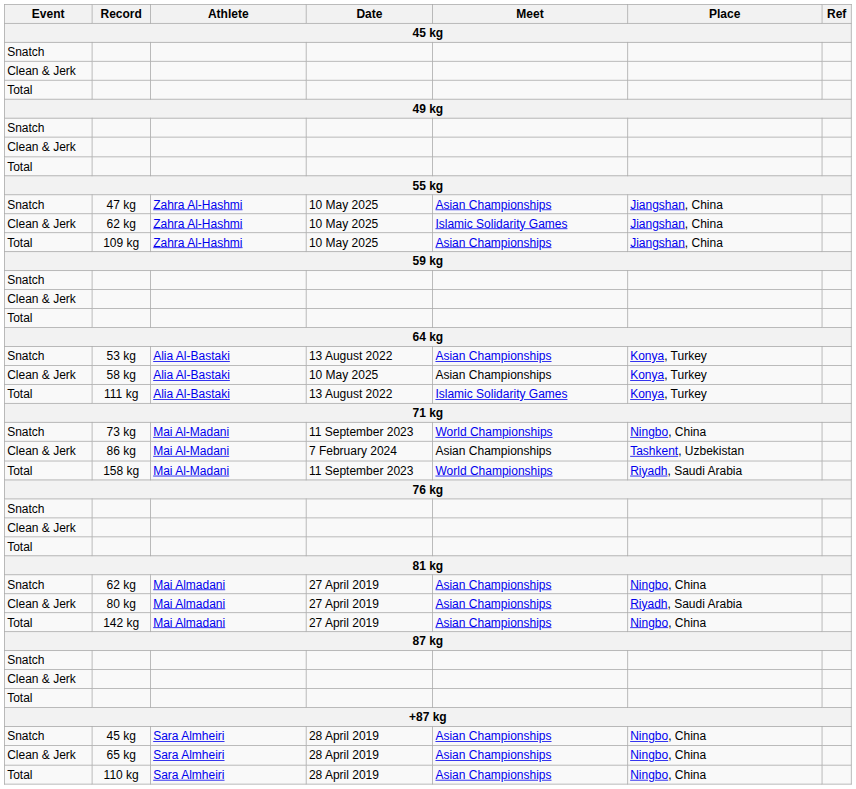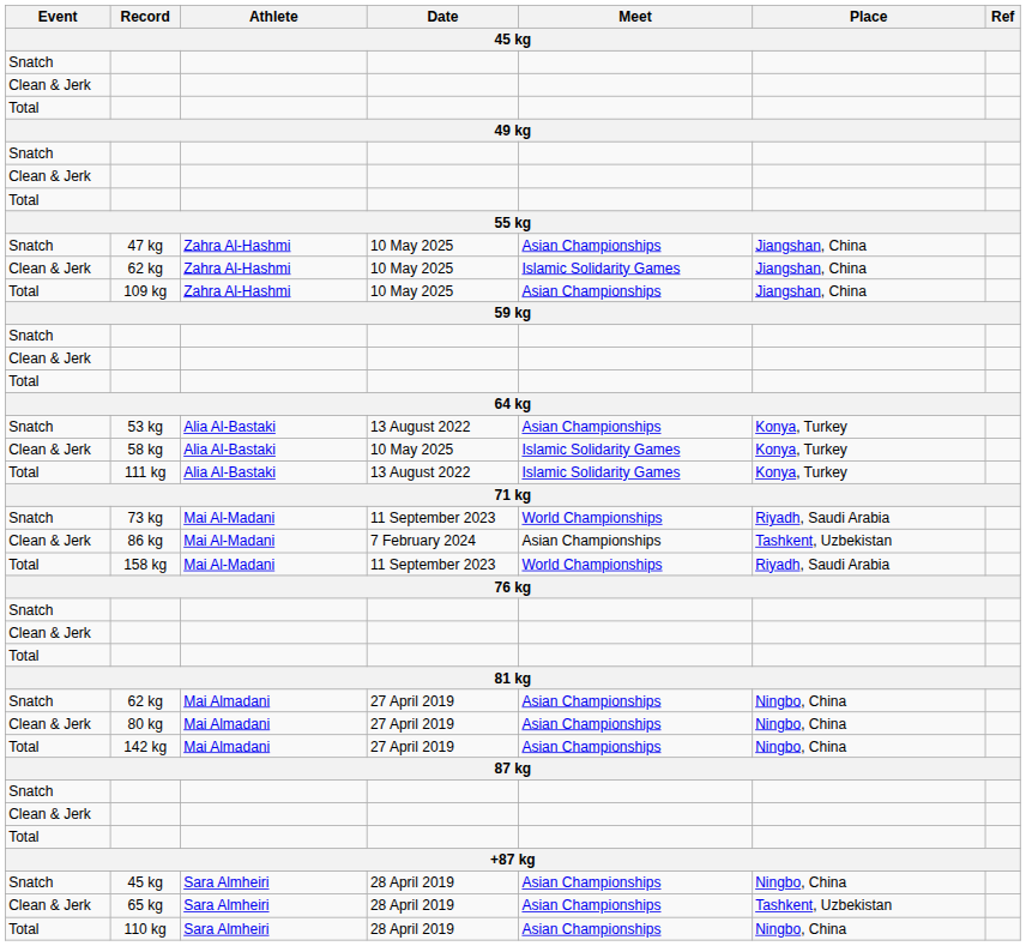58 kg | Meet: Asian Championships -> Islamic Solidarity Games
73 kg | Place: Ningbo, China -> Riyadh, Saudi Arabia
80 kg | Place: Riyadh, Saudi Arabia -> Ningbo, China
65 kg | Place: Ningbo, China -> Tashkent, Uzbekistan
